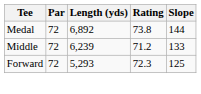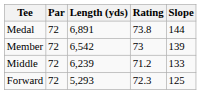Medal | Length (yds): 6,892 -> 6,891
+ row: Member | 72 | 6,542 | 73 | 139
